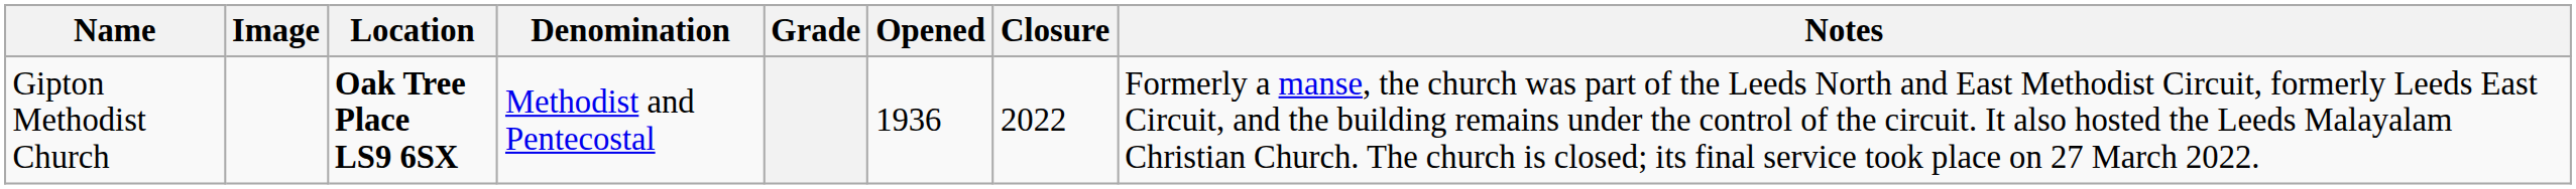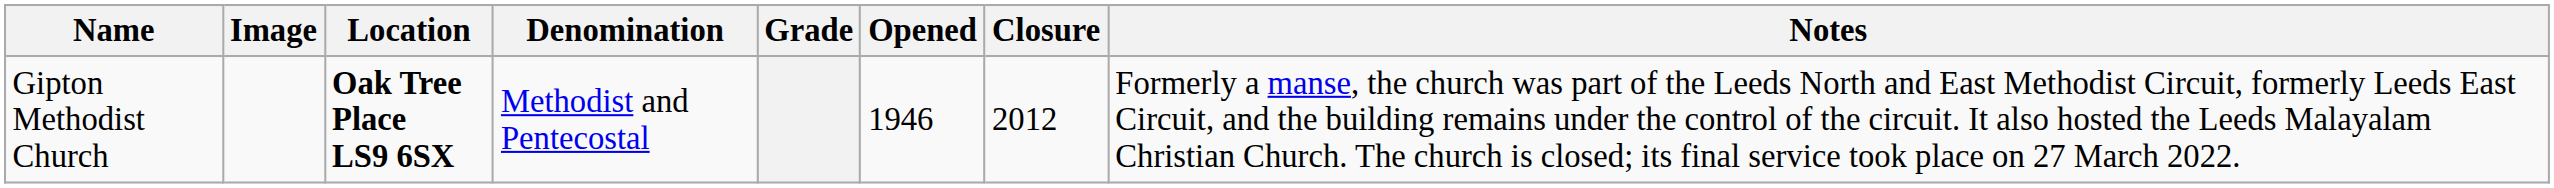Gipton Methodist Church | Opened: 1936 -> 1946
Gipton Methodist Church | Closure: 2022 -> 2012
